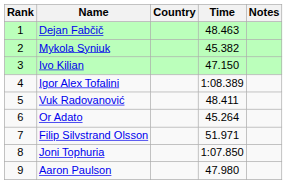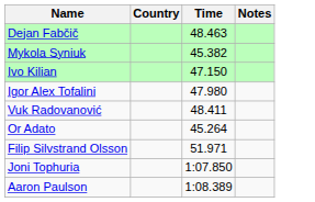- column: Rank | 1 | 2 | 3 | 4 | 5 | 6 | 7 | 8 | 9
Igor Alex Tofalini | Time: 1:08.389 -> 47.980
Aaron Paulson | Time: 47.980 -> 1:08.389
